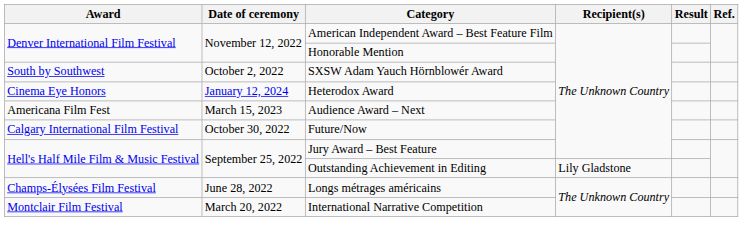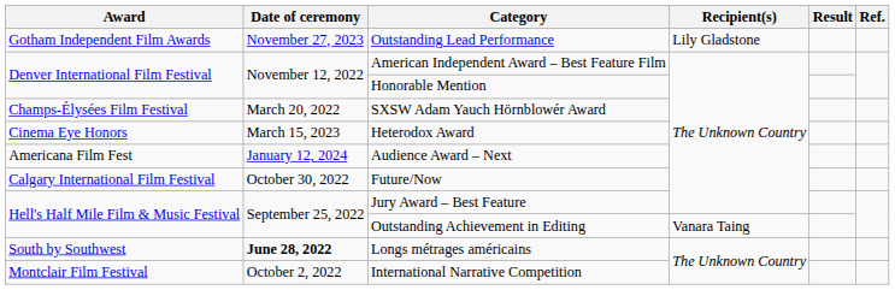+ row: Gotham Independent Film Awards | November 27, 2023 | Outstanding Lead Performance | Lily Gladstone
SXSW Adam Yauch Hörnblowér Award | Award: South by Southwest -> Champs-Élysées Film Festival
SXSW Adam Yauch Hörnblowér Award | Date of ceremony: October 2, 2022 -> March 20, 2022
Heterodox Award | Date of ceremony: January 12, 2024 -> March 15, 2023
Audience Award – Next | Date of ceremony: March 15, 2023 -> January 12, 2024
Outstanding Achievement in Editing | Recipient(s): Lily Gladstone -> Vanara Taing
Longs métrages américains | Award: Champs-Élysées Film Festival -> South by Southwest
Longs métrages américains | Date of ceremony: normal -> bold
International Narrative Competition | Date of ceremony: March 20, 2022 -> October 2, 2022
